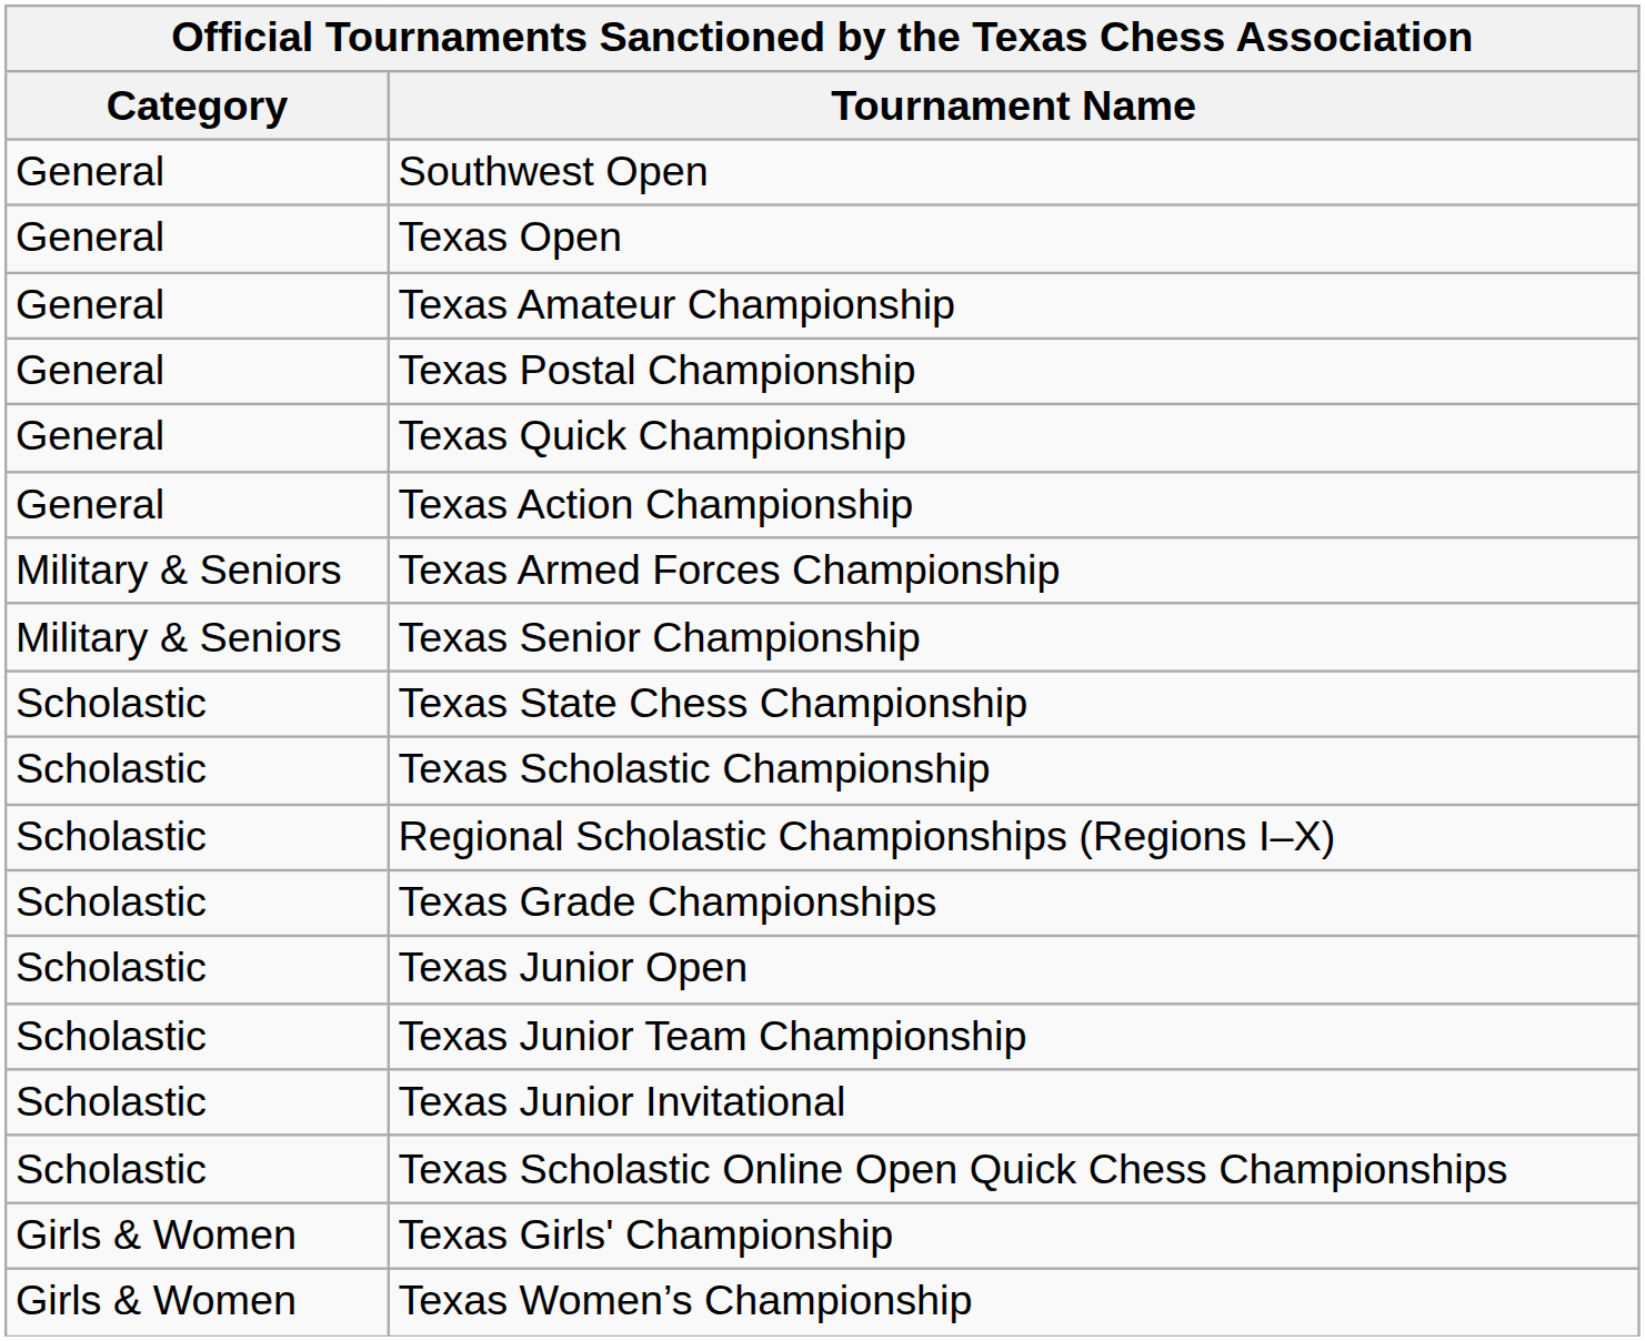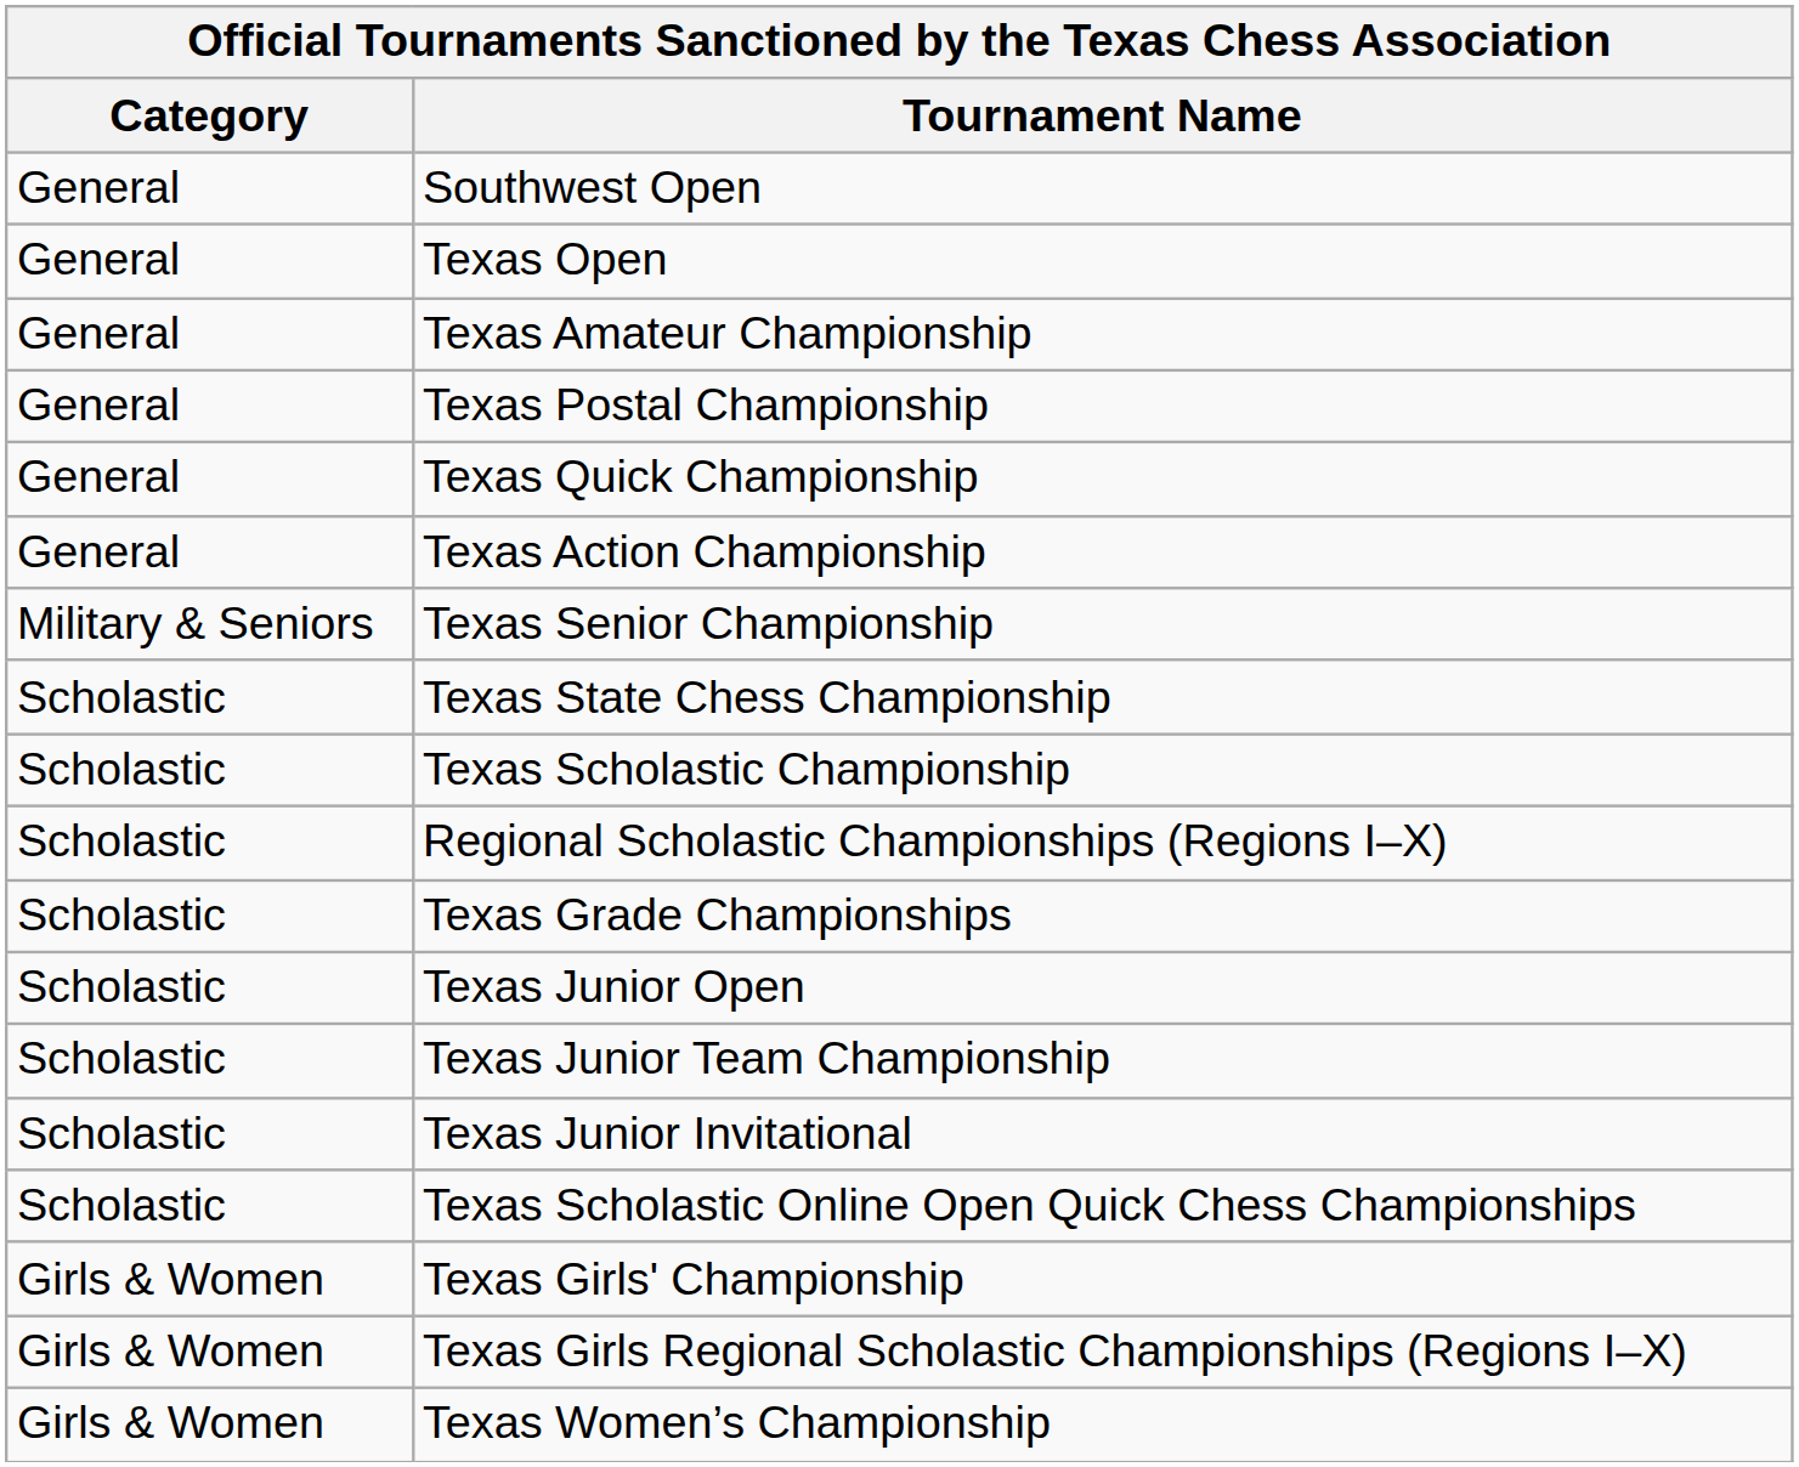- row: Military & Seniors | Texas Armed Forces Championship
+ row: Girls & Women | Texas Girls Regional Scholastic Championships (Regions I–X)
